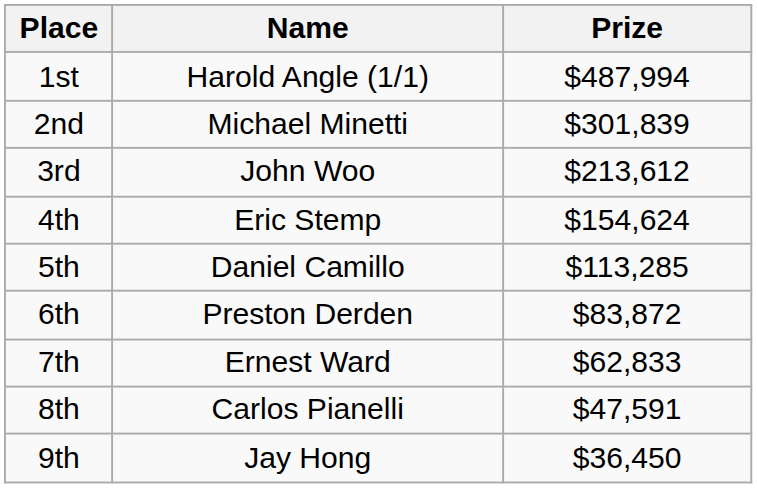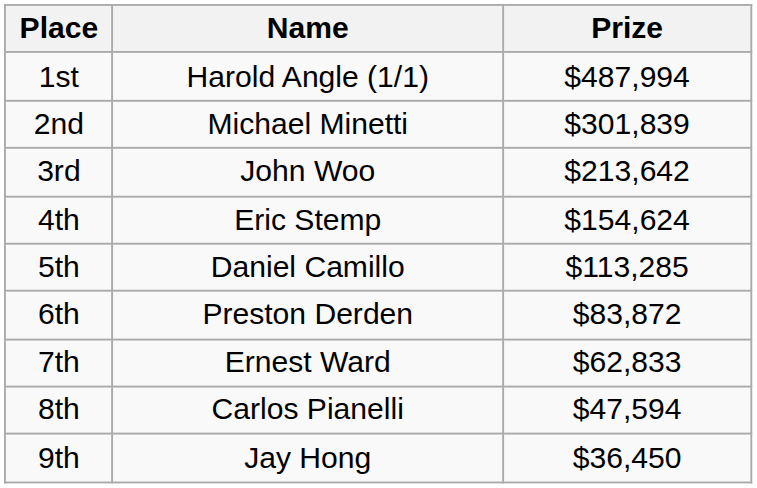3rd | Prize: $213,612 -> $213,642
8th | Prize: $47,591 -> $47,594
